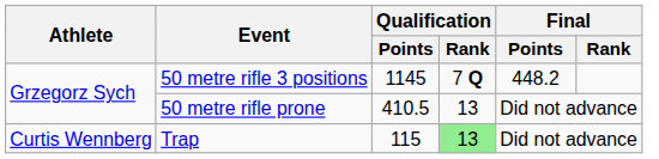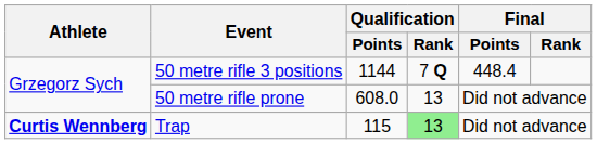50 metre rifle 3 positions | Qualification / Points: 1145 -> 1144
50 metre rifle 3 positions | Final / Points: 448.2 -> 448.4
50 metre rifle prone | Qualification / Points: 410.5 -> 608.0
Trap | Athlete: normal -> bold
